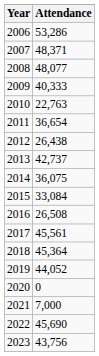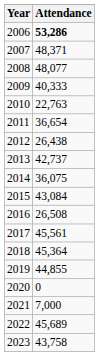2006 | Attendance: normal -> bold
2015 | Attendance: 33,084 -> 43,084
2019 | Attendance: 44,052 -> 44,855
2022 | Attendance: 45,690 -> 45,689
2023 | Attendance: 43,756 -> 43,758
